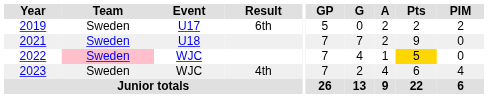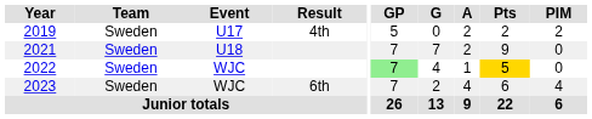2019 | Result: 6th -> 4th
2022 | Team: pink background -> no background
2022 | GP: no background -> lightgreen background
2023 | Result: 4th -> 6th
